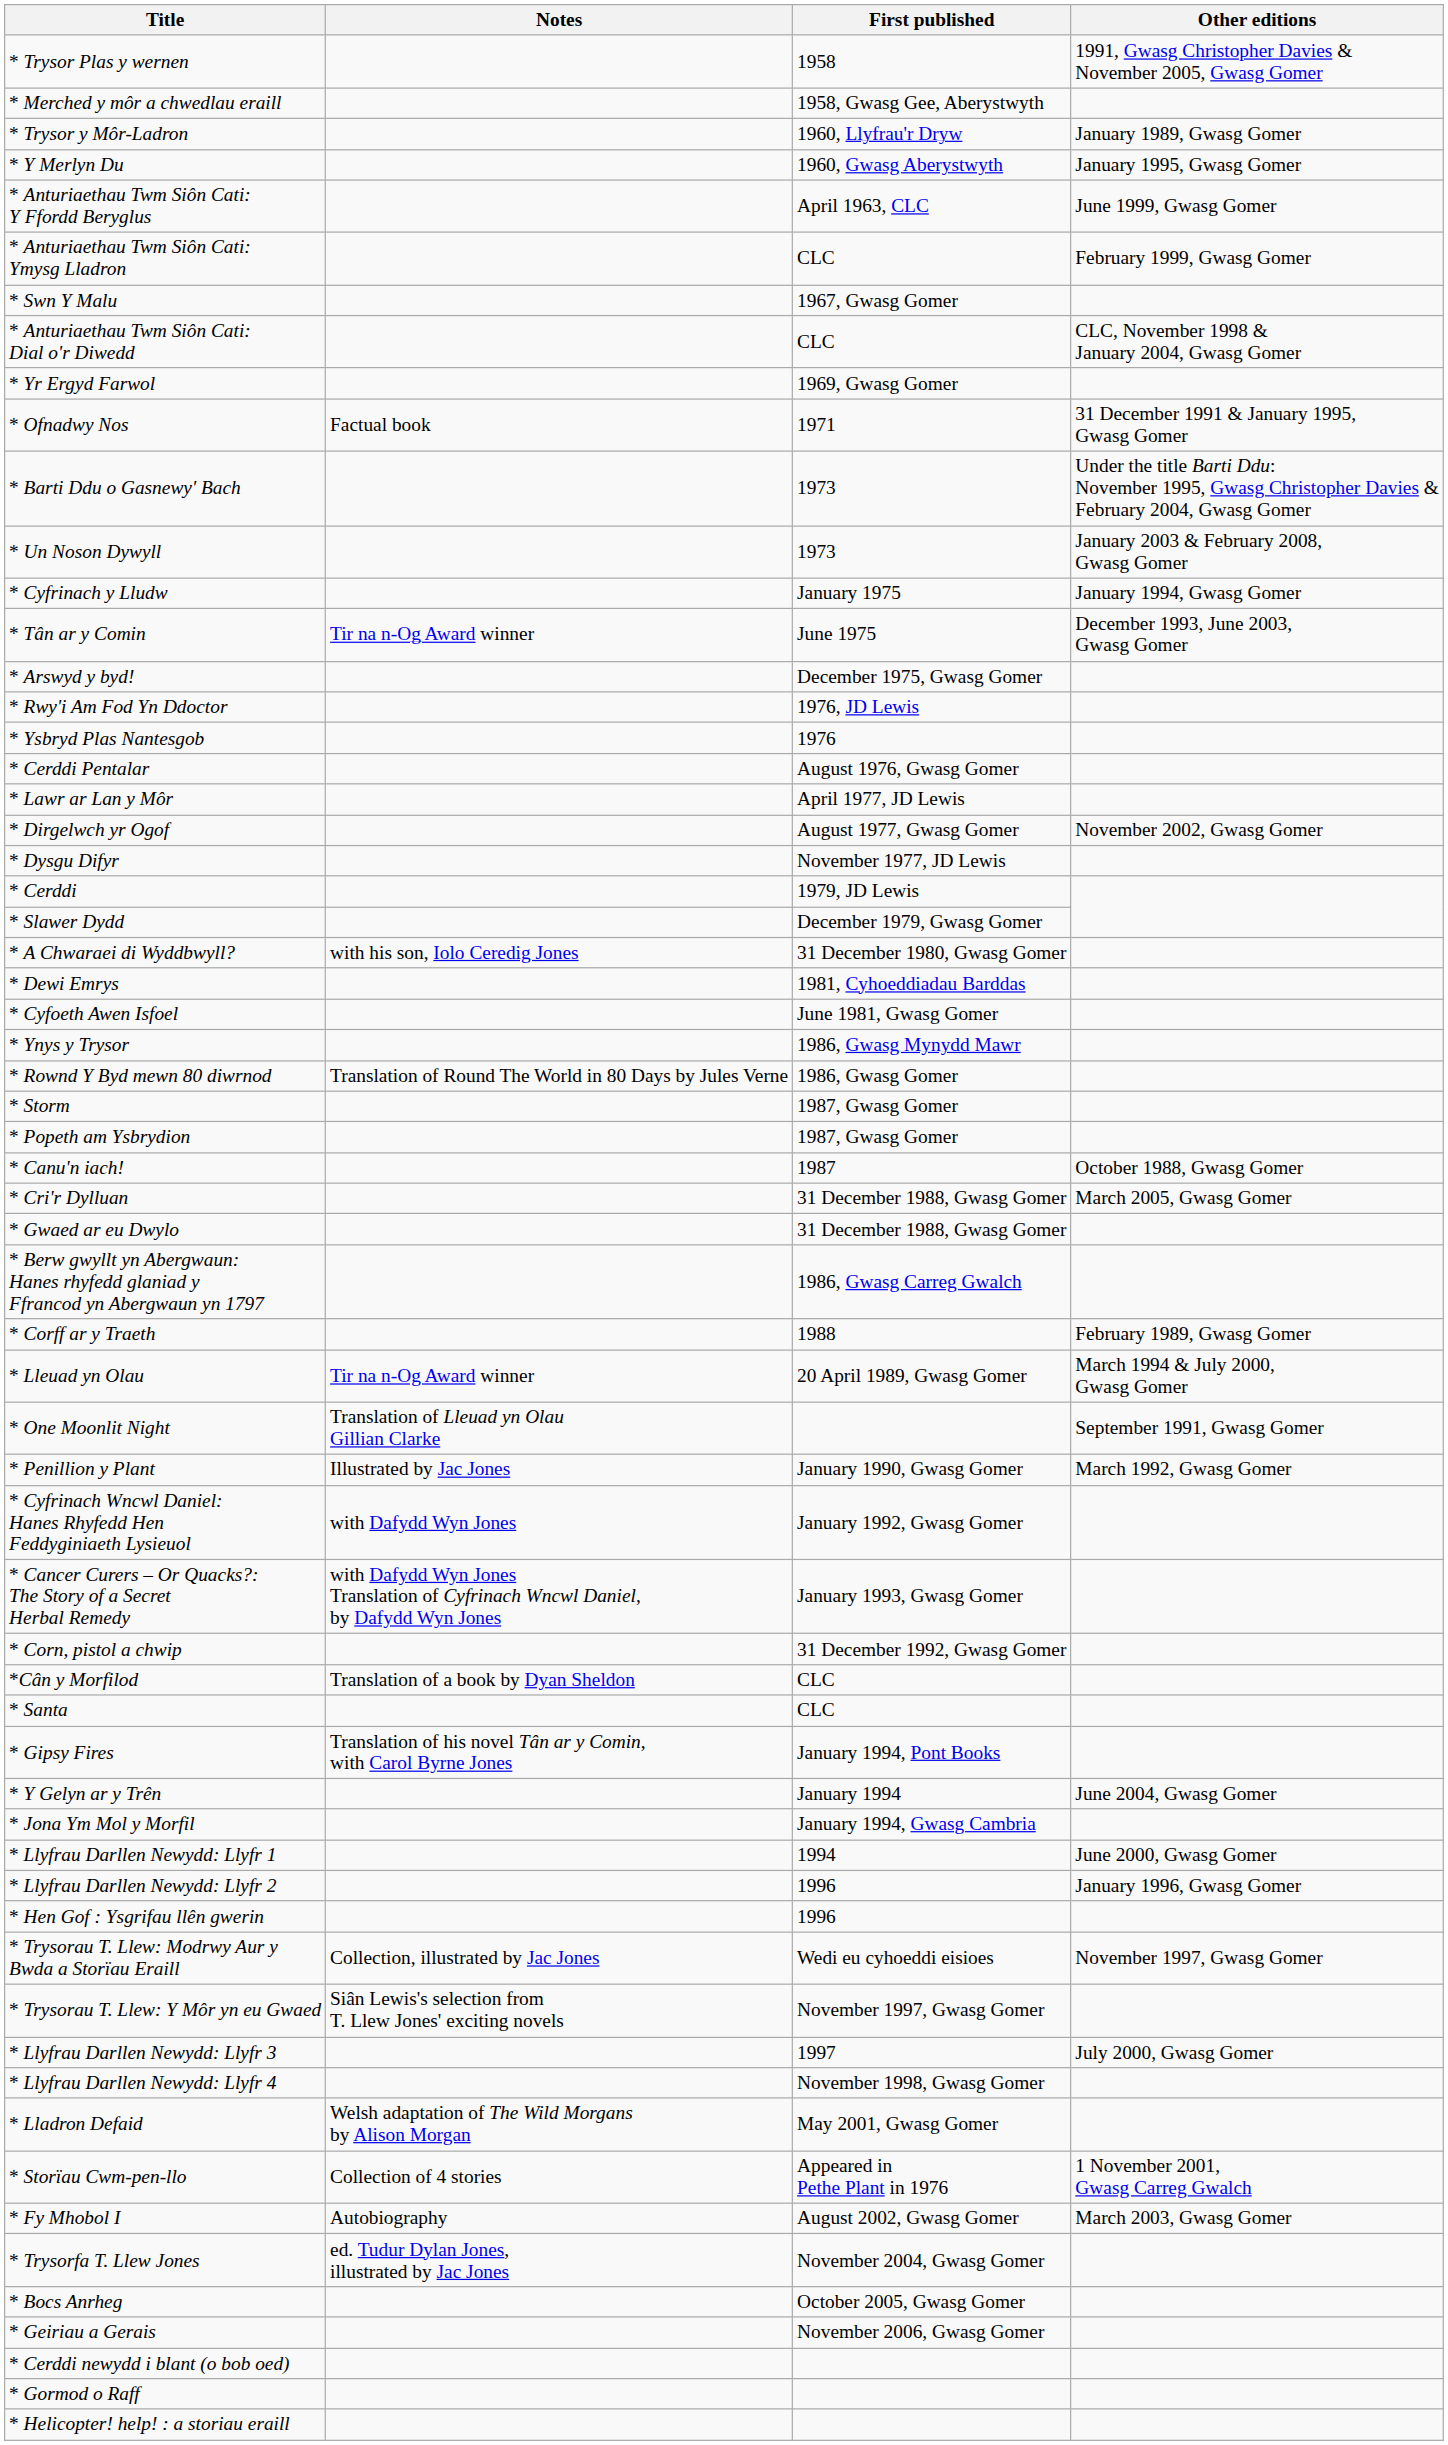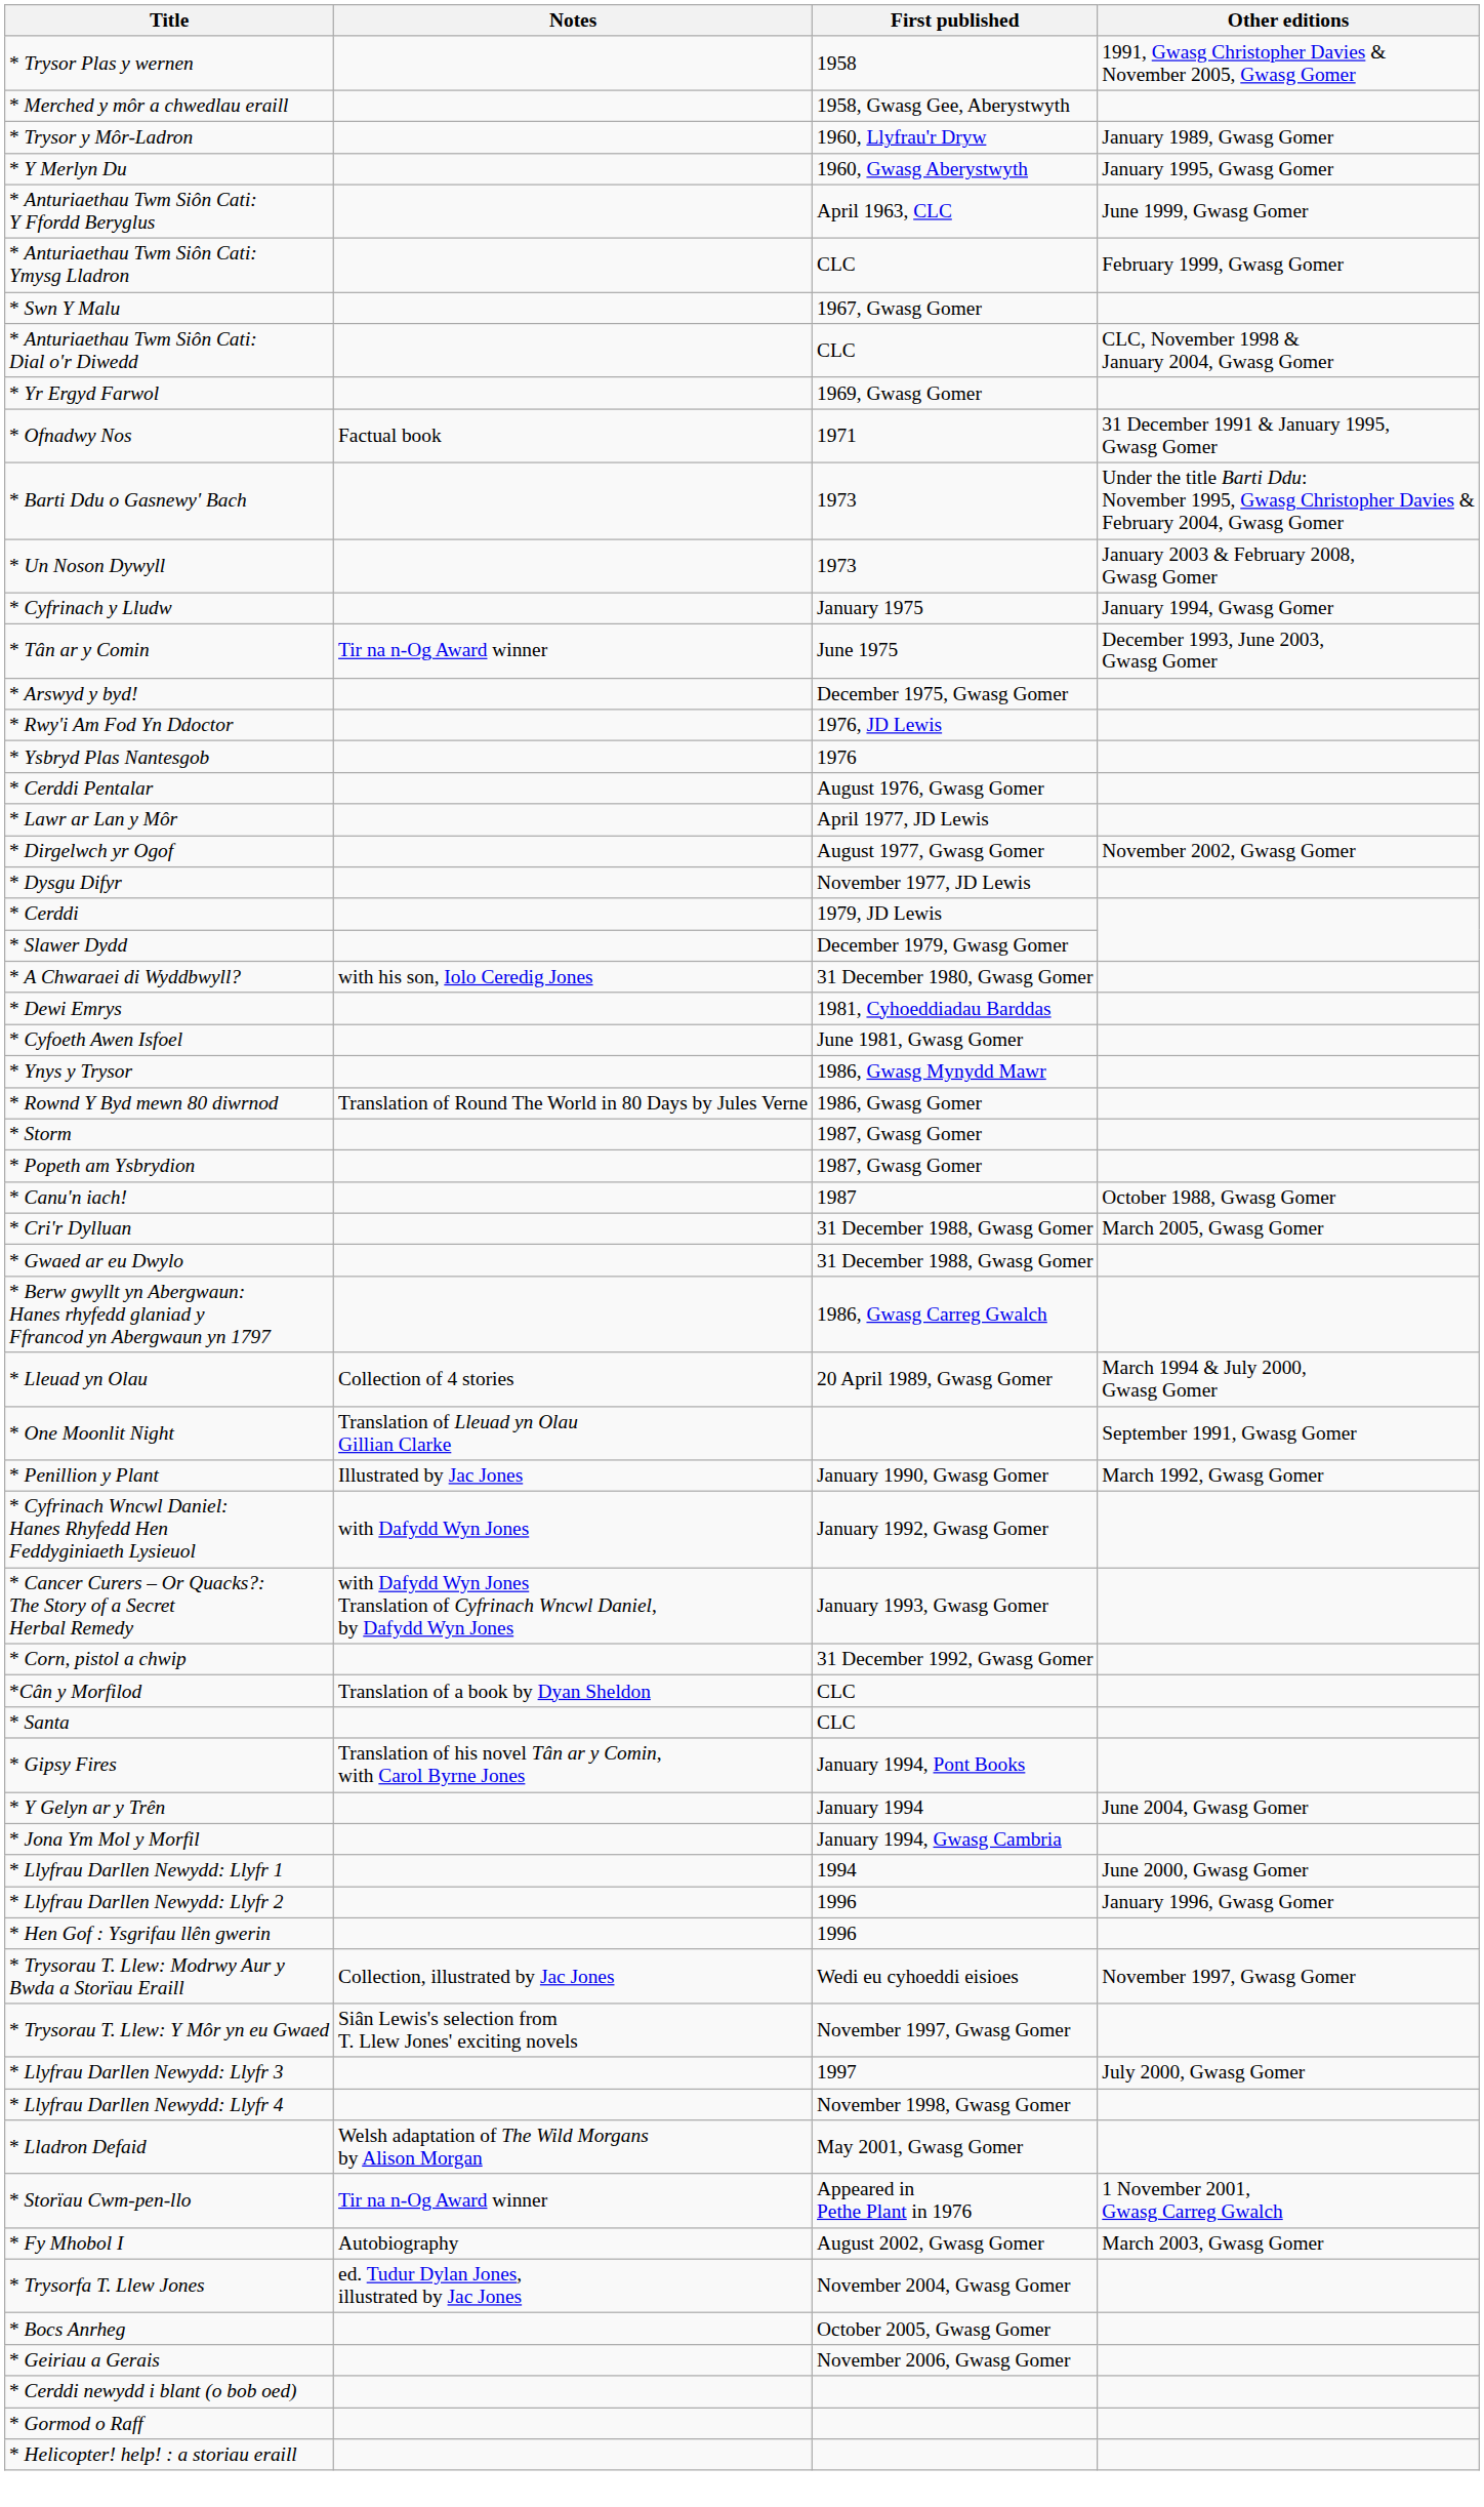- row: * Corff ar y Traeth | 1988 | February 1989, Gwasg Gomer
* Lleuad yn Olau | Notes: Tir na n-Og Award winner -> Collection of 4 stories
* Storïau Cwm-pen-llo | Notes: Collection of 4 stories -> Tir na n-Og Award winner
